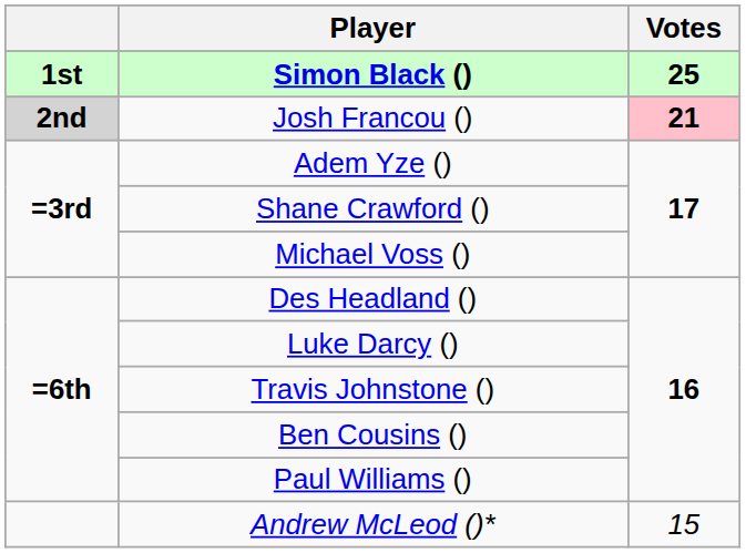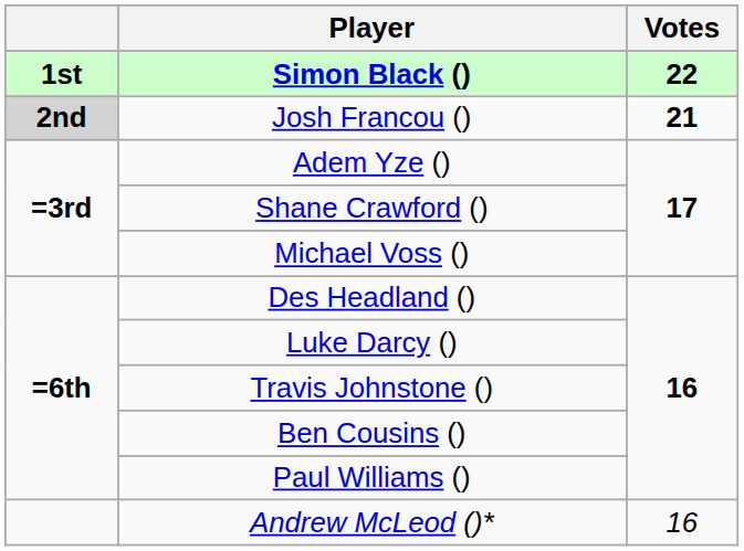Simon Black () | Votes: 25 -> 22
Josh Francou () | Votes: pink background -> no background
Andrew McLeod ()* | Votes: 15 -> 16
